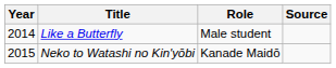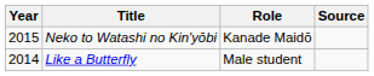rows swapped: Like a Butterfly <-> Neko to Watashi no Kin'yōbi
